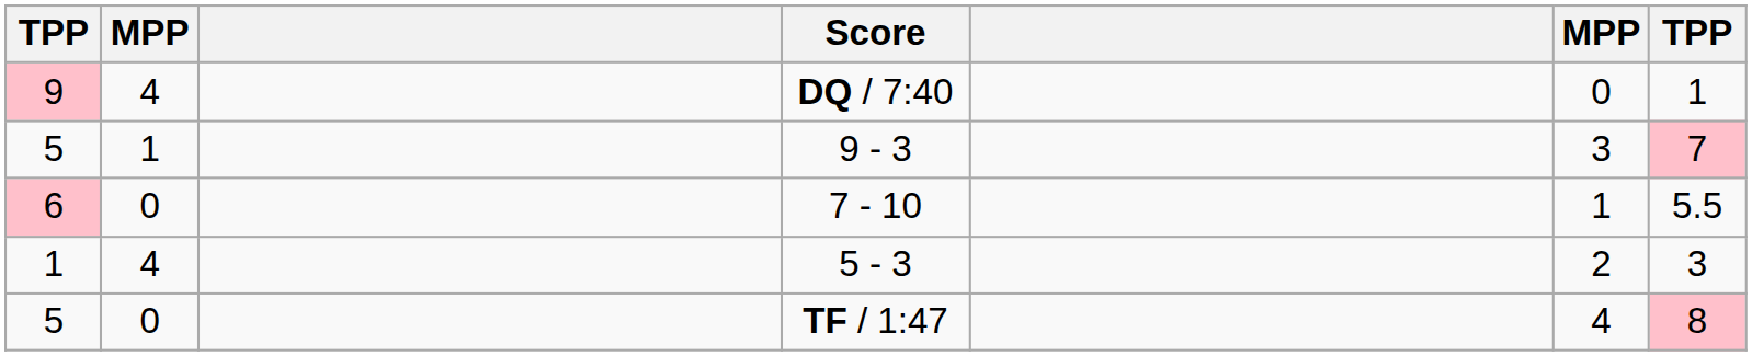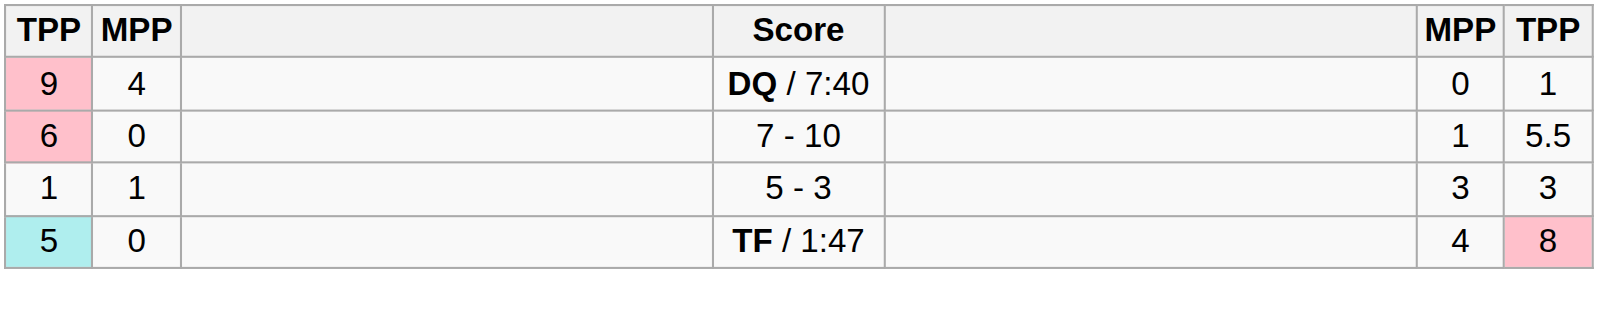- row: 5 | 1 | 9 - 3 | 3 | 7
5 - 3 | column 2: 4 -> 1
5 - 3 | column 6: 2 -> 3
TF / 1:47 | column 1: no background -> paleturquoise background
